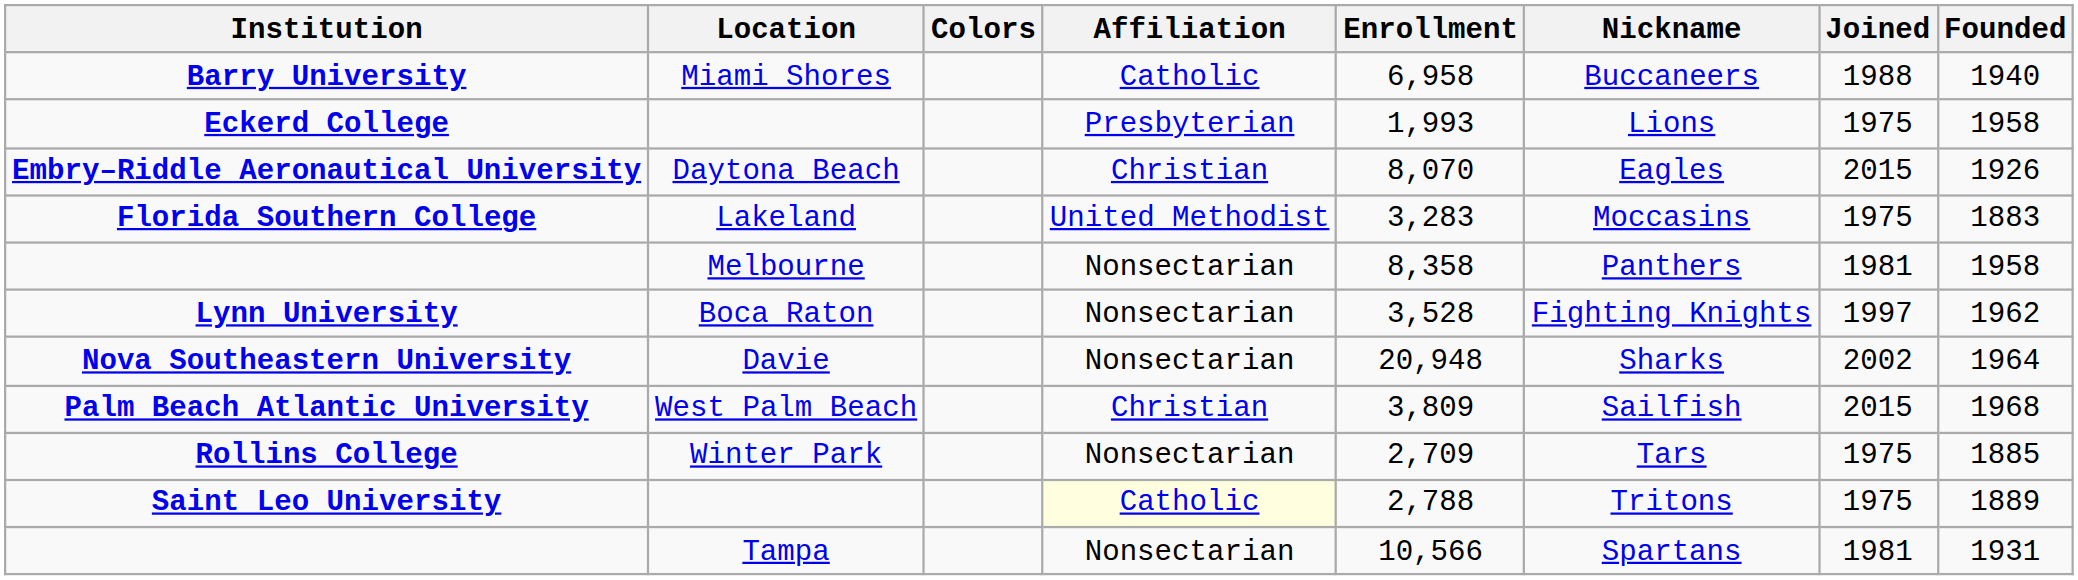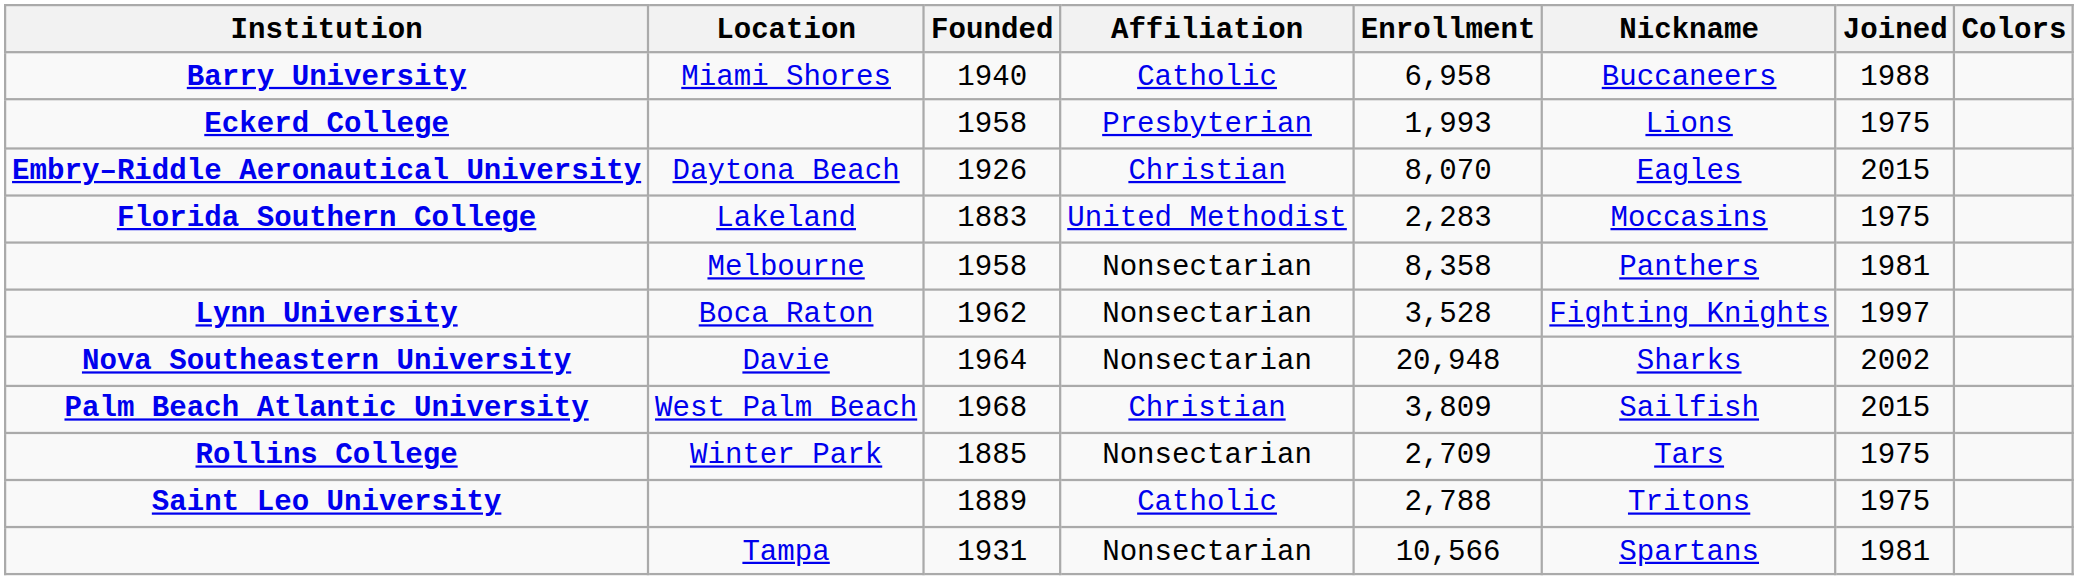columns swapped: Founded <-> Colors
Florida Southern College | Enrollment: 3,283 -> 2,283
Saint Leo University | Affiliation: lightyellow background -> no background
